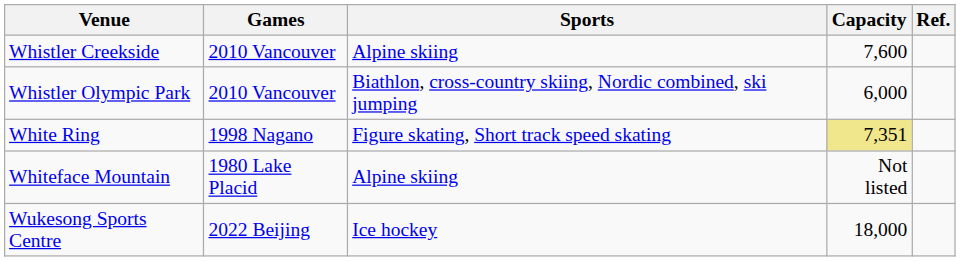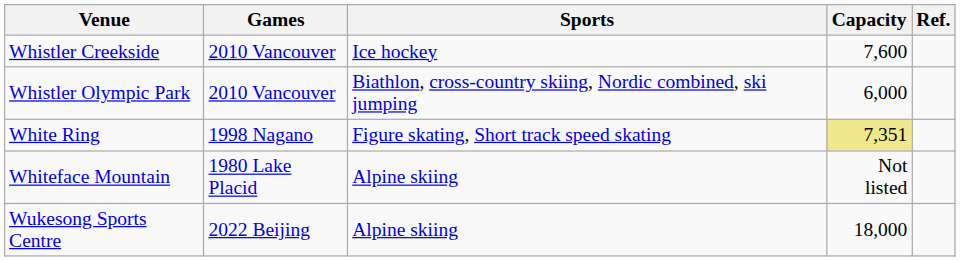Whistler Creekside | Sports: Alpine skiing -> Ice hockey
Wukesong Sports Centre | Sports: Ice hockey -> Alpine skiing
